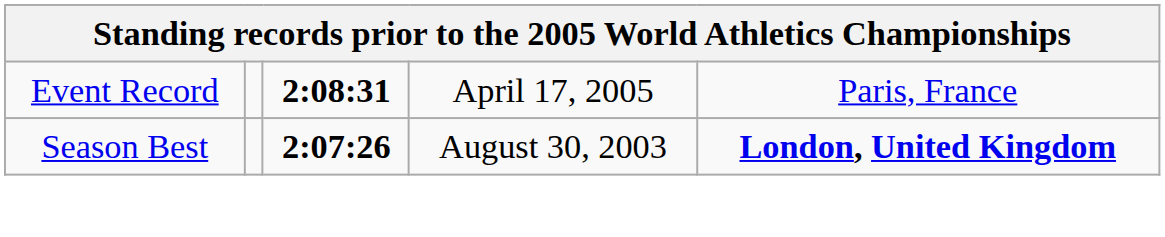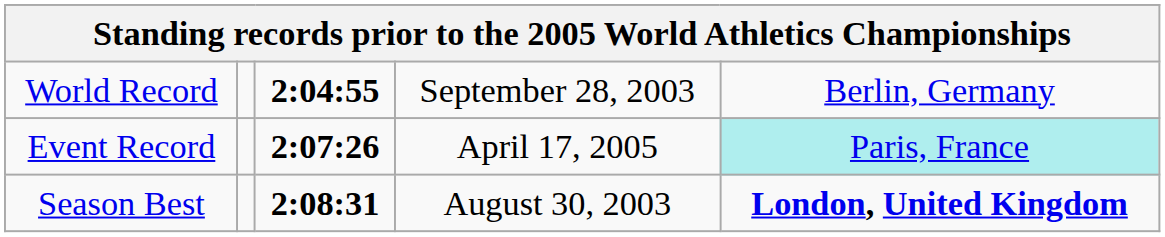+ row: World Record | 2:04:55 | September 28, 2003 | Berlin, Germany
Event Record | column 3: 2:08:31 -> 2:07:26
Event Record | column 5: no background -> paleturquoise background
Season Best | column 3: 2:07:26 -> 2:08:31
